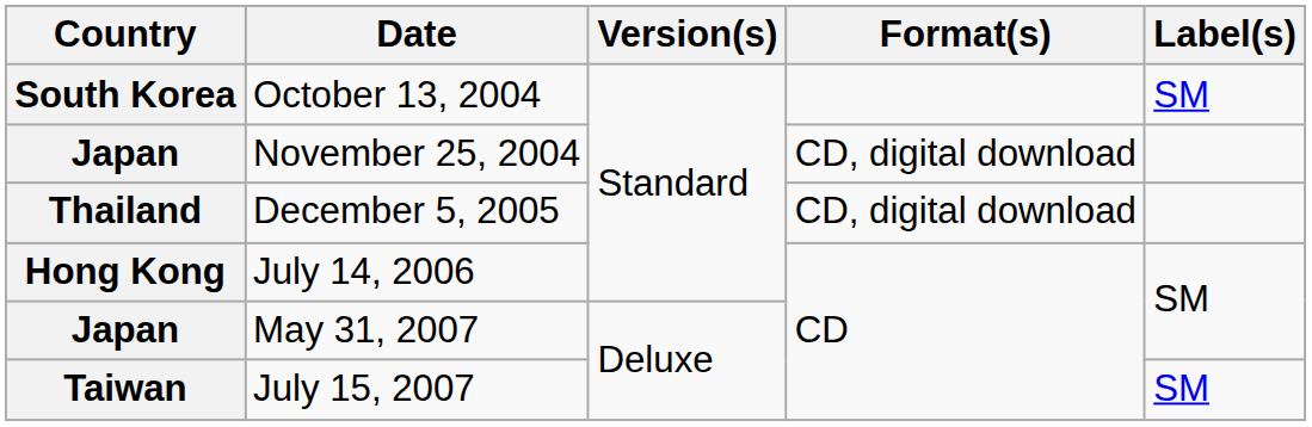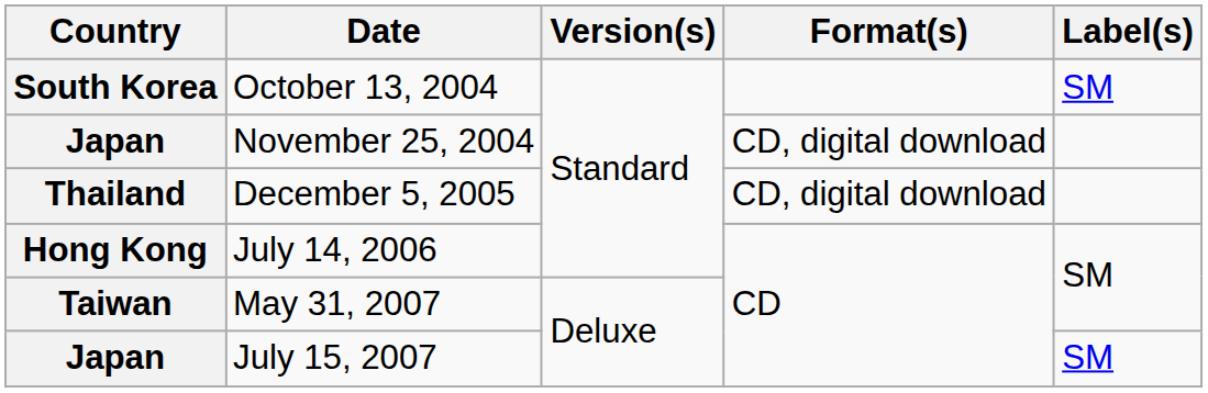May 31, 2007 | Country: Japan -> Taiwan
July 15, 2007 | Country: Taiwan -> Japan
